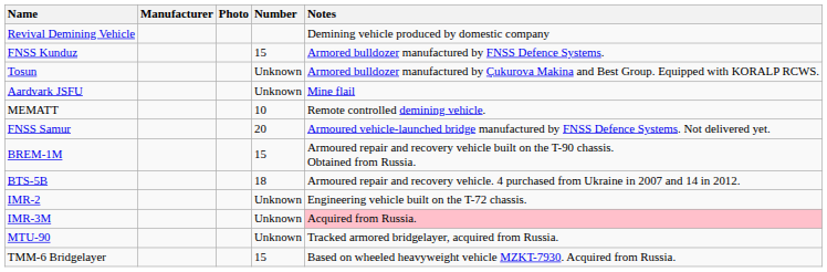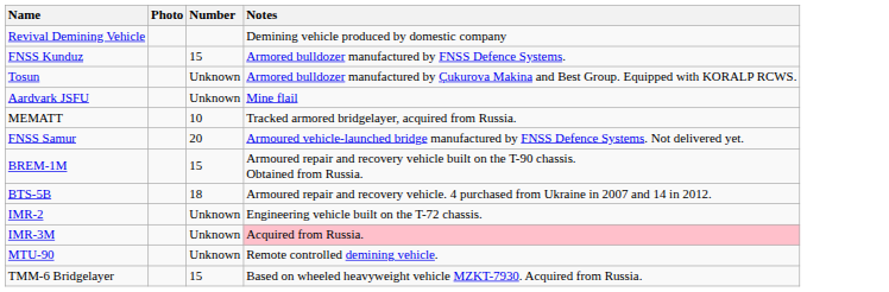- column: Manufacturer
MEMATT | Notes: Remote controlled demining vehicle. -> Tracked armored bridgelayer, acquired from Russia.
MTU-90 | Notes: Tracked armored bridgelayer, acquired from Russia. -> Remote controlled demining vehicle.
